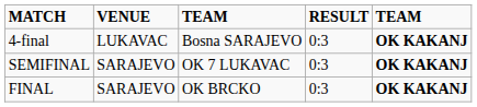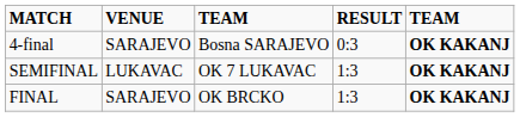4-final | VENUE: LUKAVAC -> SARAJEVO
SEMIFINAL | VENUE: SARAJEVO -> LUKAVAC
SEMIFINAL | RESULT: 0:3 -> 1:3
FINAL | RESULT: 0:3 -> 1:3
